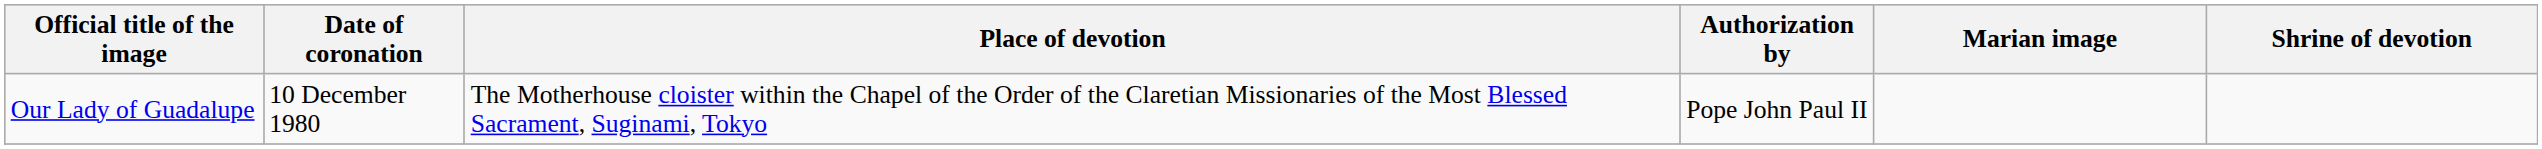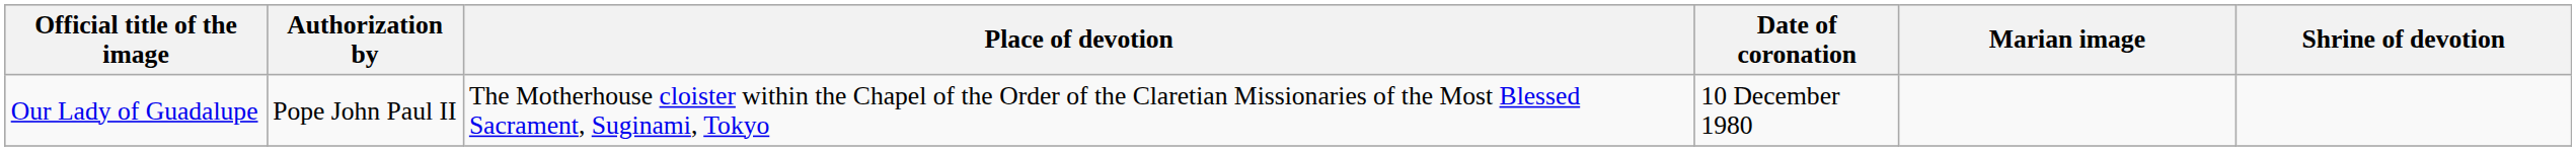columns swapped: Date of coronation <-> Authorization by
